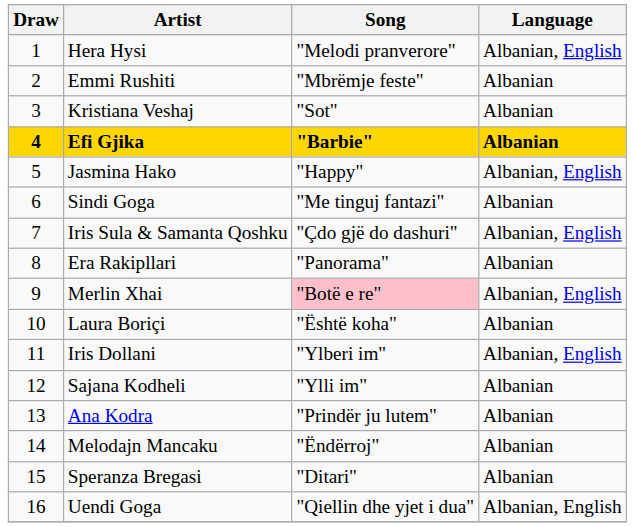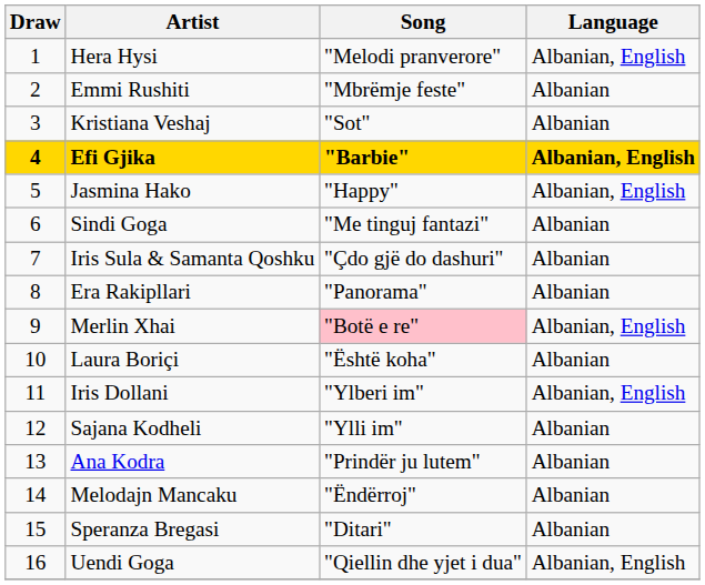Efi Gjika | Language: Albanian -> Albanian, English
Iris Sula & Samanta Qoshku | Language: Albanian, English -> Albanian
